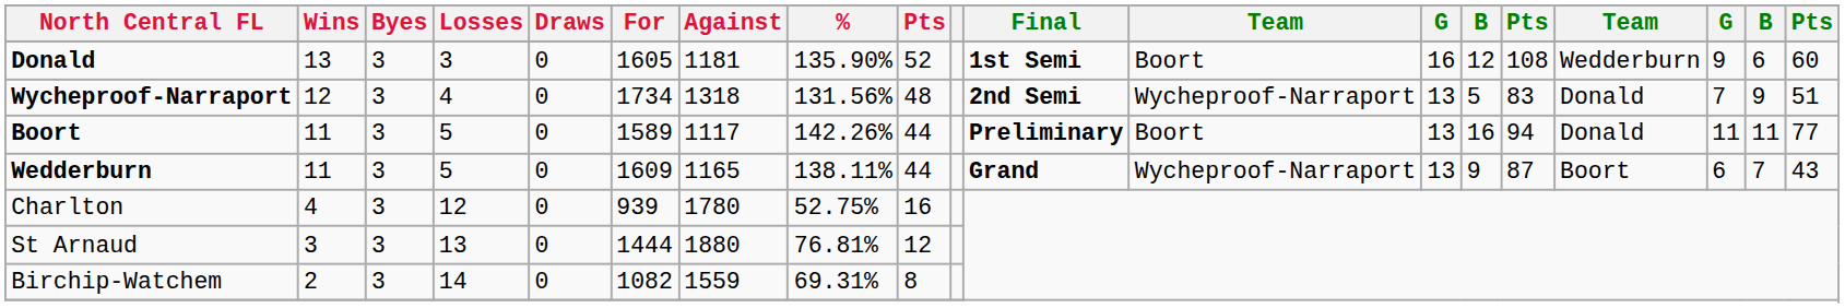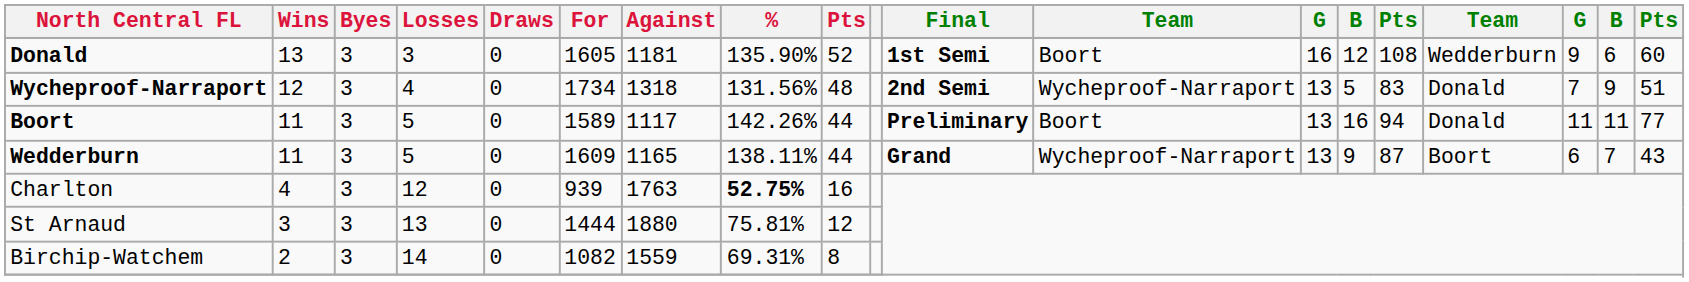Charlton | Against: 1780 -> 1763
Charlton | %: normal -> bold
St Arnaud | %: 76.81% -> 75.81%
